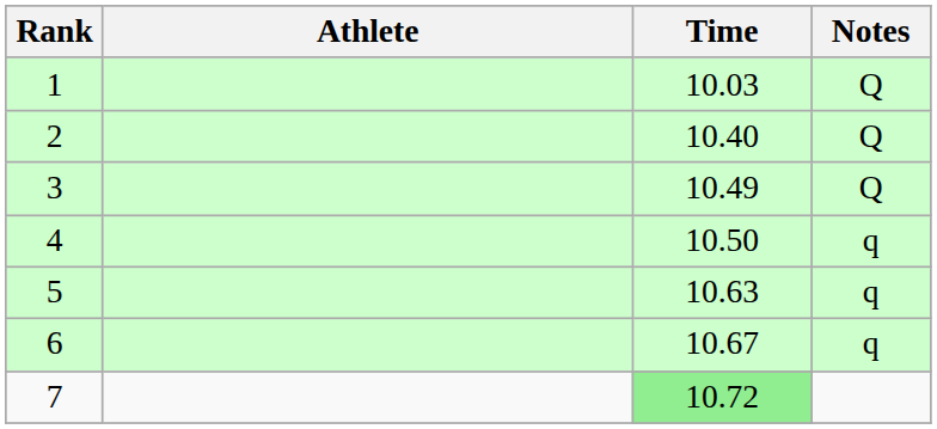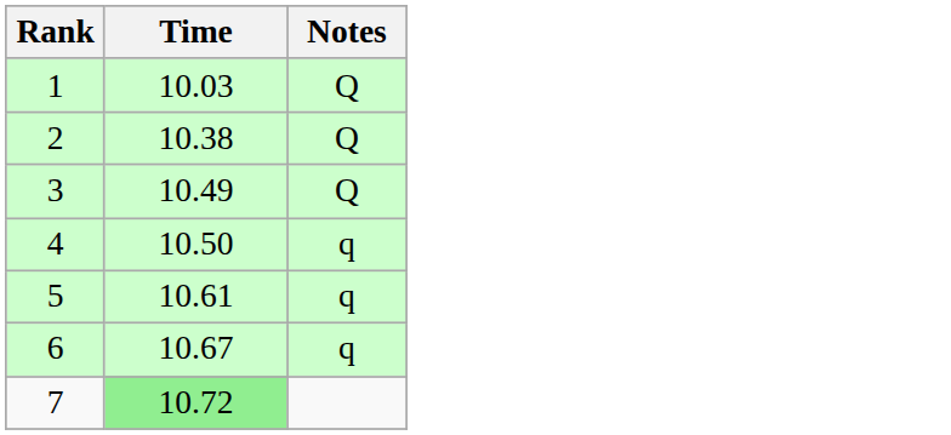- column: Athlete
2 | Time: 10.40 -> 10.38
5 | Time: 10.63 -> 10.61
